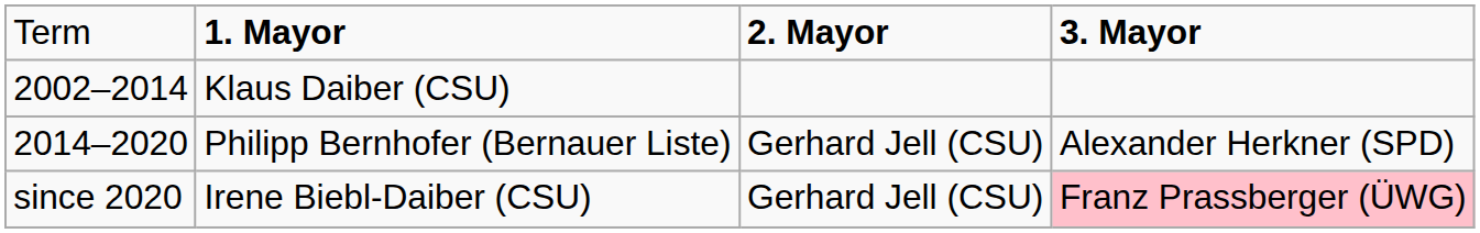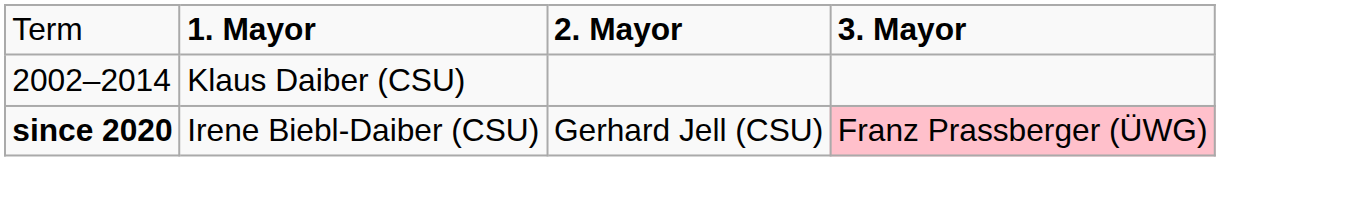- row: 2014–2020 | Philipp Bernhofer (Bernauer Liste) | Gerhard Jell (CSU) | Alexander Herkner (SPD)
Irene Biebl-Daiber (CSU) | column 1: normal -> bold
